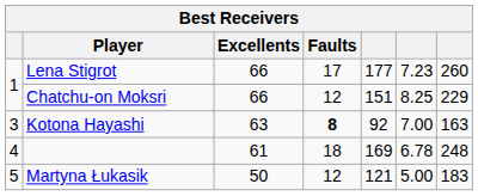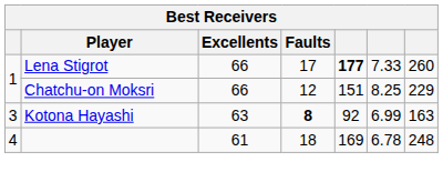Lena Stigrot | column 5: normal -> bold
Lena Stigrot | column 6: 7.23 -> 7.33
Kotona Hayashi | column 6: 7.00 -> 6.99
- row: 5 | Martyna Łukasik | 50 | 12 | 121 | 5.00 | 183
